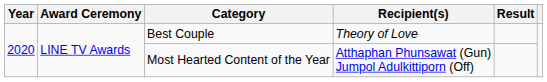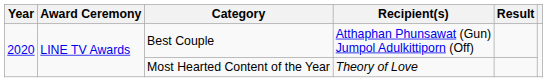Best Couple | Recipient(s): Theory of Love -> Atthaphan Phunsawat (Gun) Jumpol Adulkittiporn (Off)
Most Hearted Content of the Year | Recipient(s): Atthaphan Phunsawat (Gun) Jumpol Adulkittiporn (Off) -> Theory of Love
